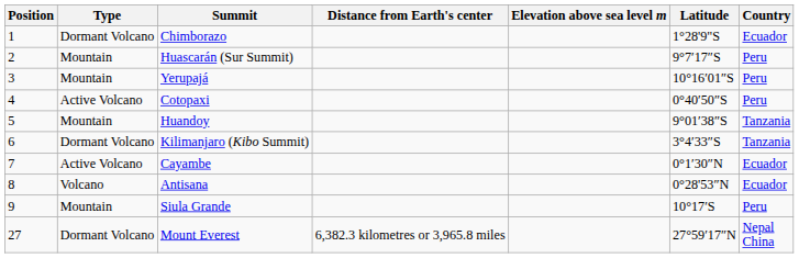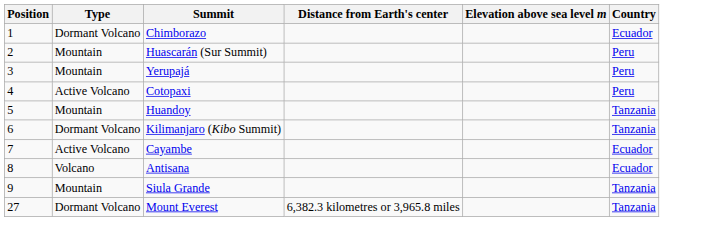- column: Latitude | 1°28'9"S | 9°7′17″S | 10°16′01″S | 0°40′50″S | 9°01′38″S | 3°4′33″S | 0°1′30″N | 0°28'53″N | 10°17′S | 27°59′17″N
Siula Grande | Country: Peru -> Tanzania
Mount Everest | Country: Nepal China -> Tanzania
